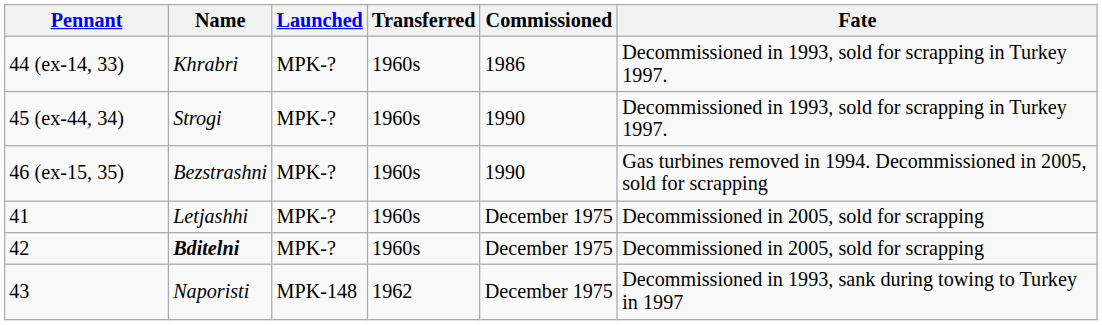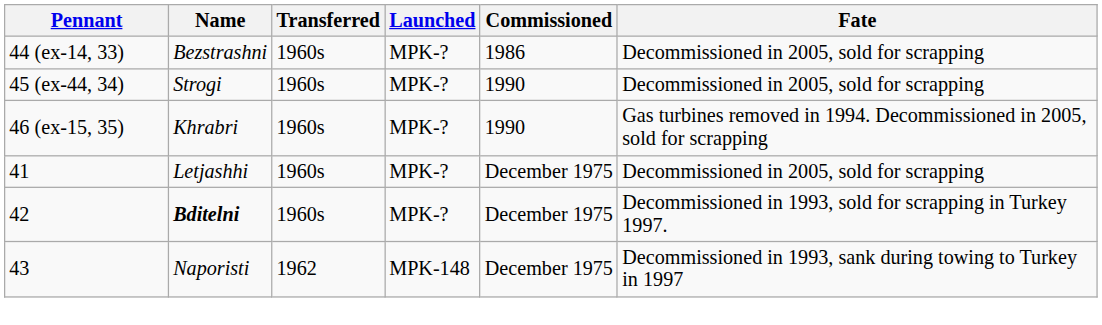columns swapped: Launched <-> Transferred
44 (ex-14, 33) | Name: Khrabri -> Bezstrashni
44 (ex-14, 33) | Fate: Decommissioned in 1993, sold for scrapping in Turkey 1997. -> Decommissioned in 2005, sold for scrapping
45 (ex-44, 34) | Fate: Decommissioned in 1993, sold for scrapping in Turkey 1997. -> Decommissioned in 2005, sold for scrapping
46 (ex-15, 35) | Name: Bezstrashni -> Khrabri
42 | Fate: Decommissioned in 2005, sold for scrapping -> Decommissioned in 1993, sold for scrapping in Turkey 1997.
